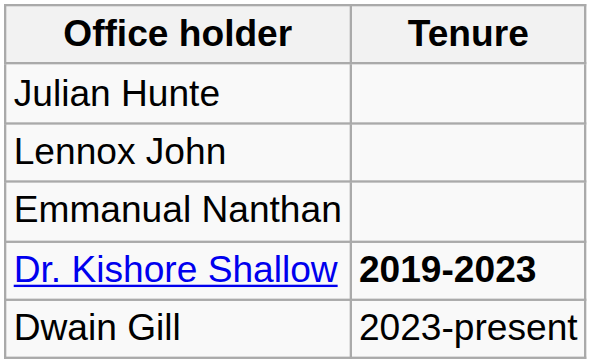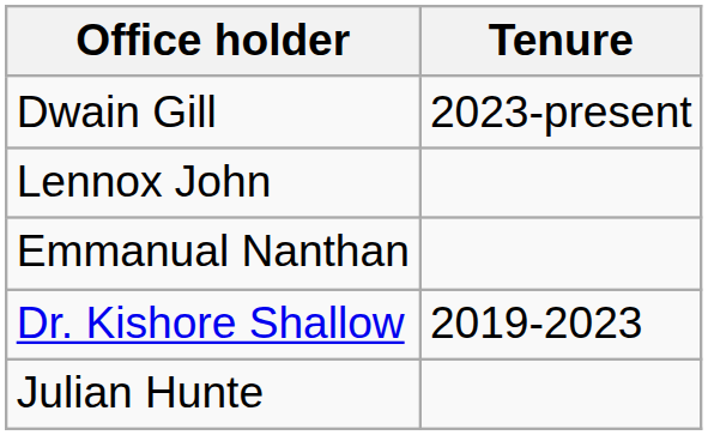rows swapped: Julian Hunte <-> Dwain Gill
Dr. Kishore Shallow | Tenure: bold -> normal
